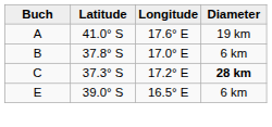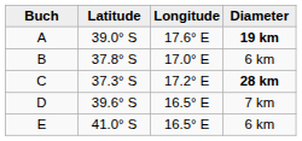A | Latitude: 41.0° S -> 39.0° S
A | Diameter: normal -> bold
+ row: D | 39.6° S | 16.5° E | 7 km
E | Latitude: 39.0° S -> 41.0° S
